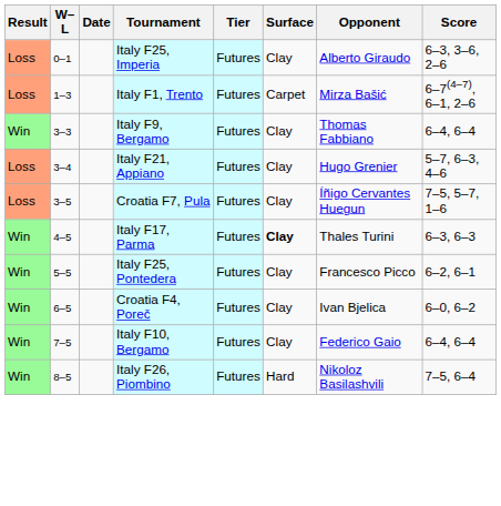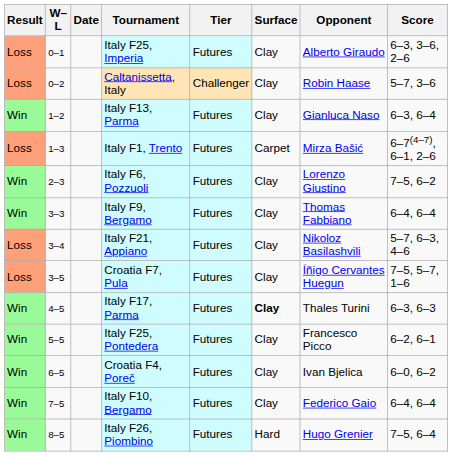+ row: Loss | 0–2 | Caltanissetta, Italy | Challenger | Clay | Robin Haase | 5–7, 3–6
+ row: Win | 1–2 | Italy F13, Parma | Futures | Clay | Gianluca Naso | 6–3, 6–4
+ row: Win | 2–3 | Italy F6, Pozzuoli | Futures | Clay | Lorenzo Giustino | 7–5, 6–2
Italy F21, Appiano | Opponent: Hugo Grenier -> Nikoloz Basilashvili
Italy F26, Piombino | Opponent: Nikoloz Basilashvili -> Hugo Grenier
